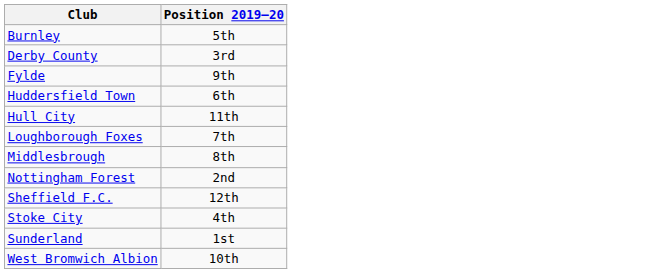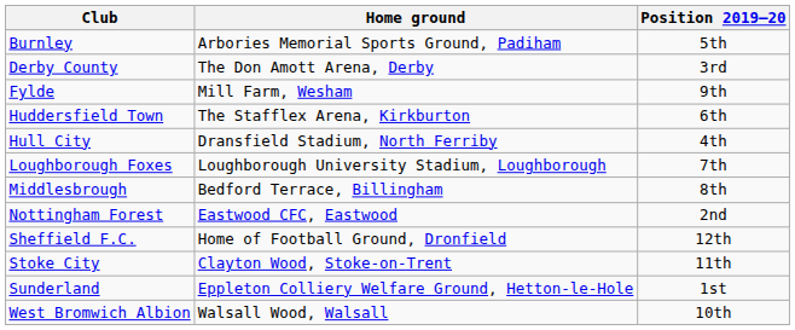+ column: Home ground | Arbories Memorial Sports Ground, Padiham | The Don Amott Arena, Derby | Mill Farm, Wesham | The Stafflex Arena, Kirkburton | Dransfield Stadium, North Ferriby | Loughborough University Stadium, Loughborough | Bedford Terrace, Billingham | Eastwood CFC, Eastwood | Home of Football Ground, Dronfield | Clayton Wood, Stoke-on-Trent | Eppleton Colliery Welfare Ground, Hetton-le-Hole | Walsall Wood, Walsall
Hull City | Position 2019–20: 11th -> 4th
Stoke City | Position 2019–20: 4th -> 11th
